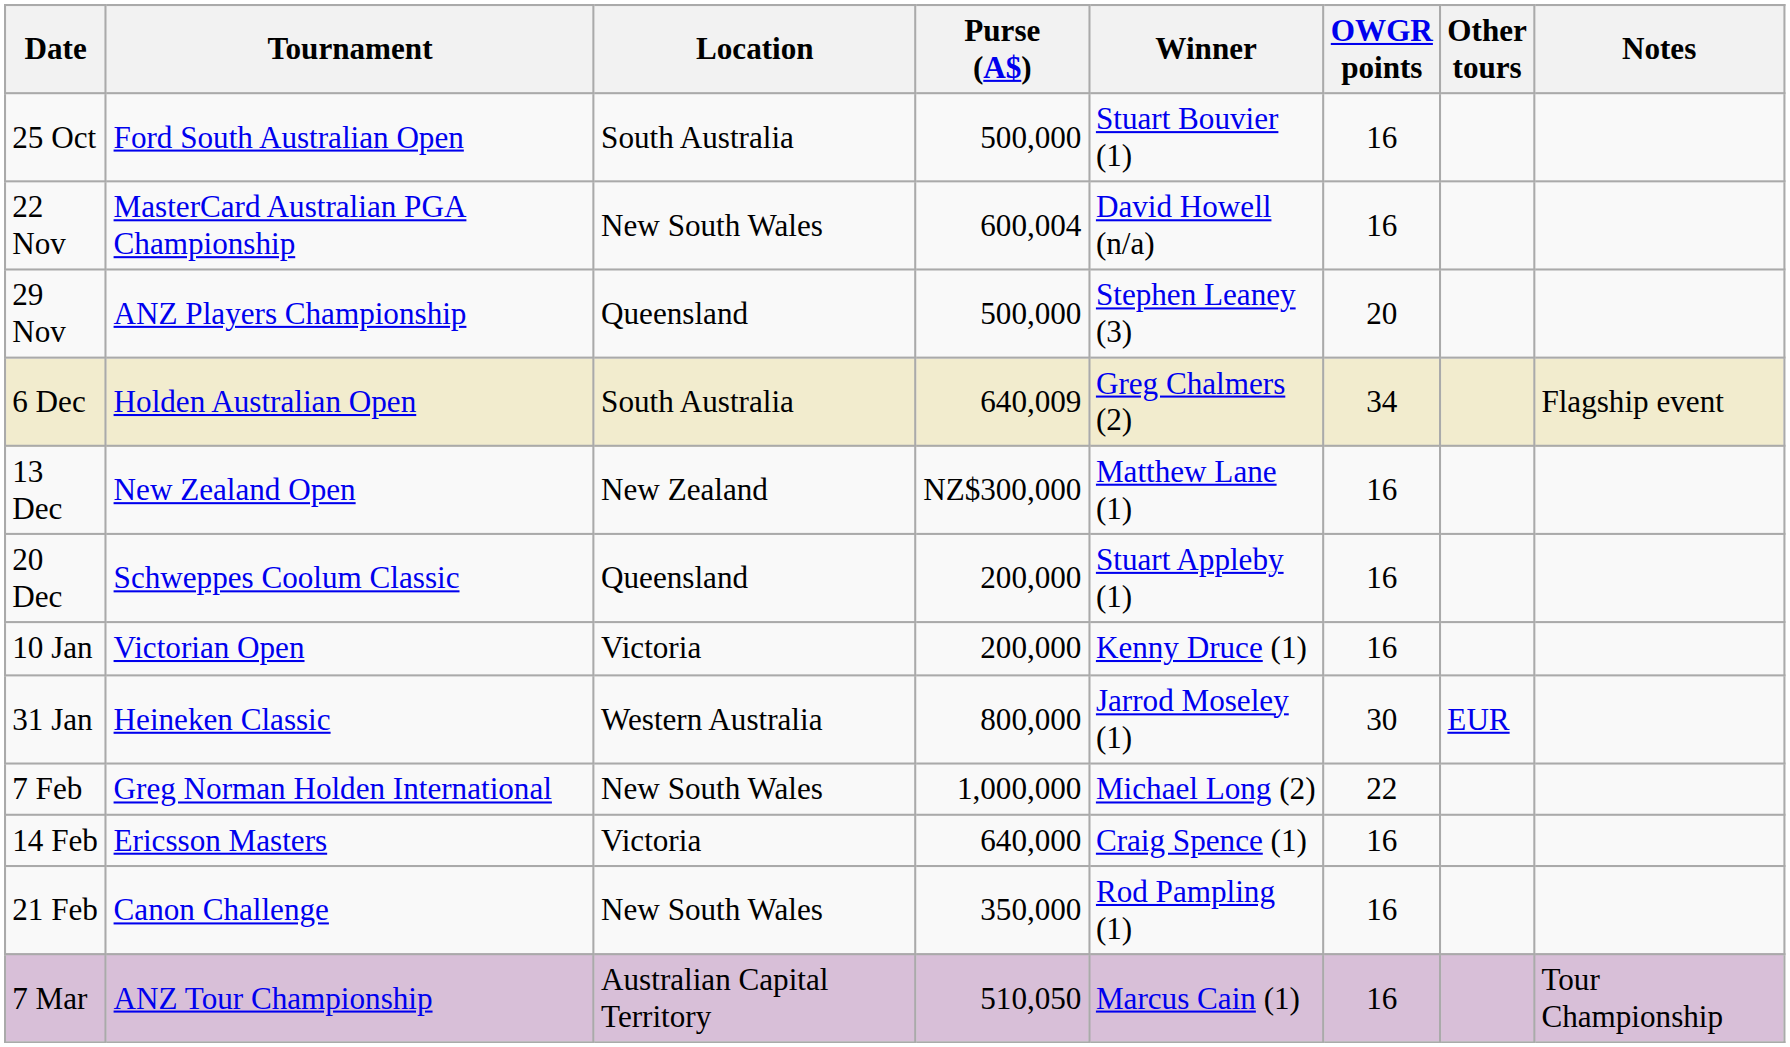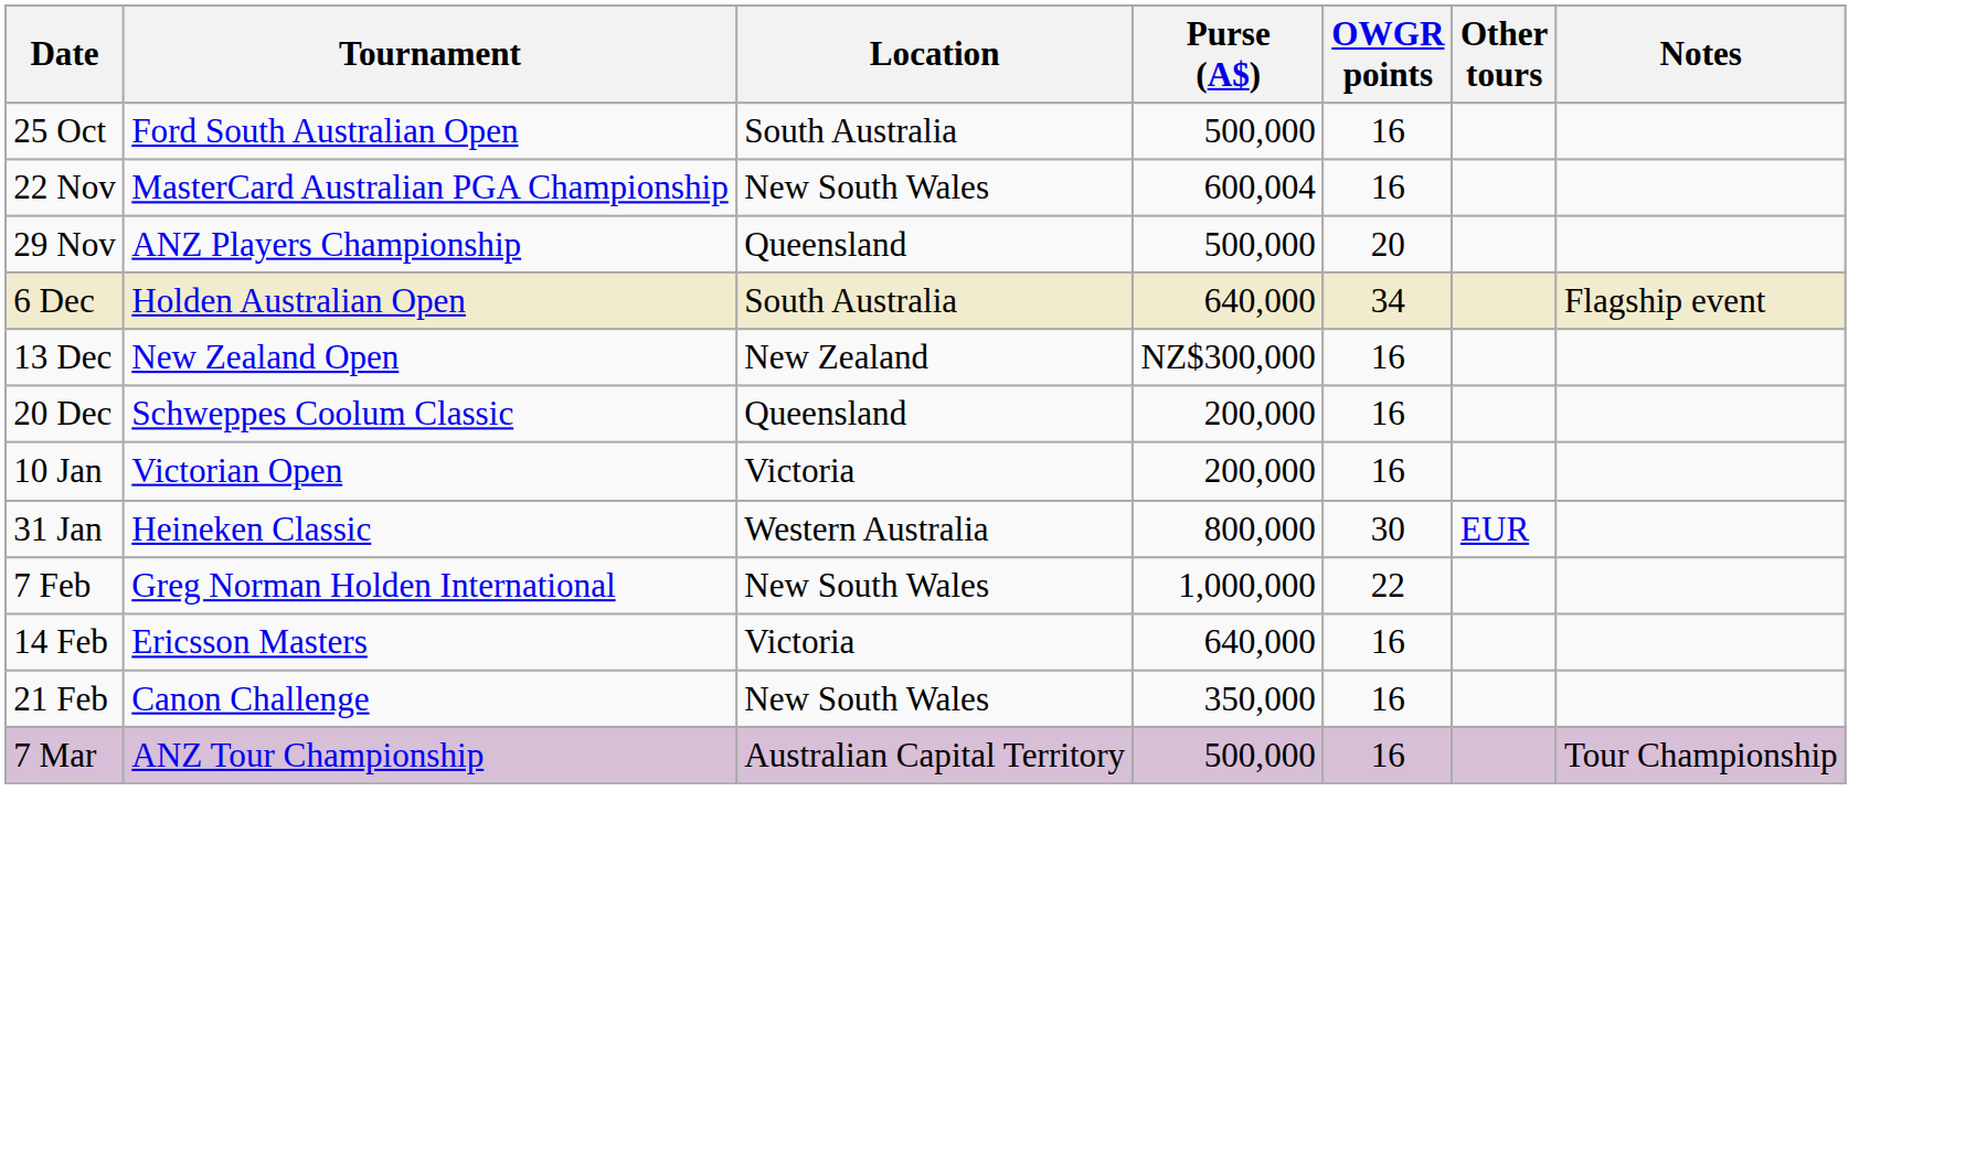- column: Winner | Stuart Bouvier (1) | David Howell (n/a) | Stephen Leaney (3) | Greg Chalmers (2) | Matthew Lane (1) | Stuart Appleby (1) | Kenny Druce (1) | Jarrod Moseley (1) | Michael Long (2) | Craig Spence (1) | Rod Pampling (1) | Marcus Cain (1)
6 Dec | Purse (A$): 640,009 -> 640,000
7 Mar | Purse (A$): 510,050 -> 500,000
